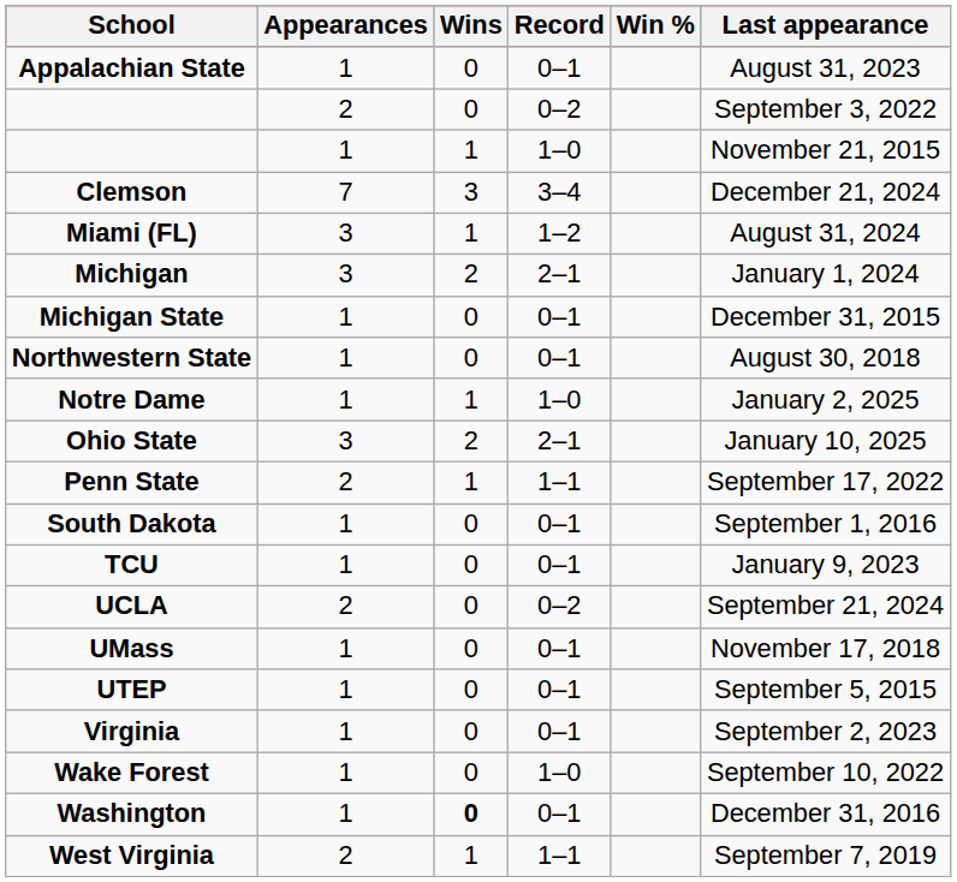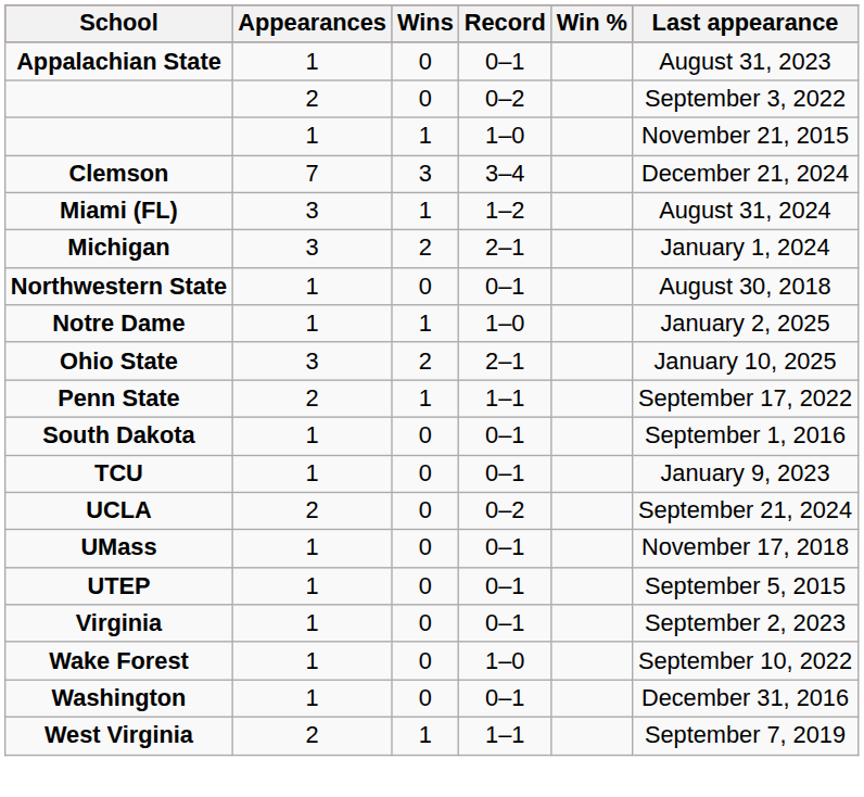- row: Michigan State | 1 | 0 | 0–1 | December 31, 2015
Washington | Wins: bold -> normal
